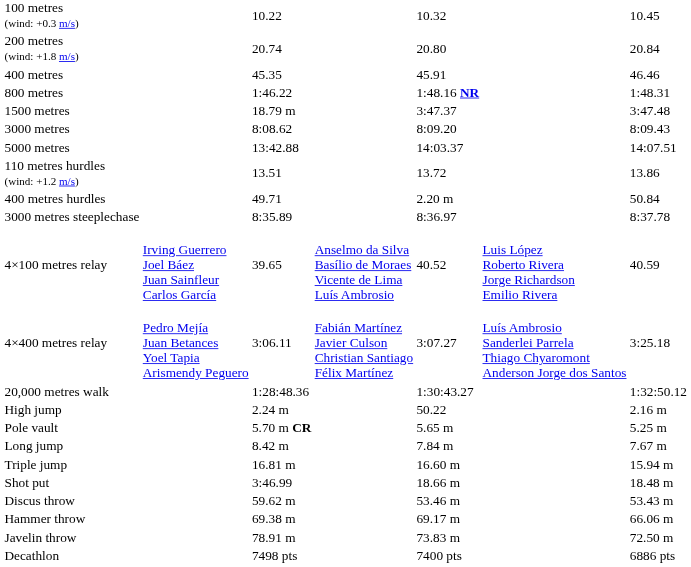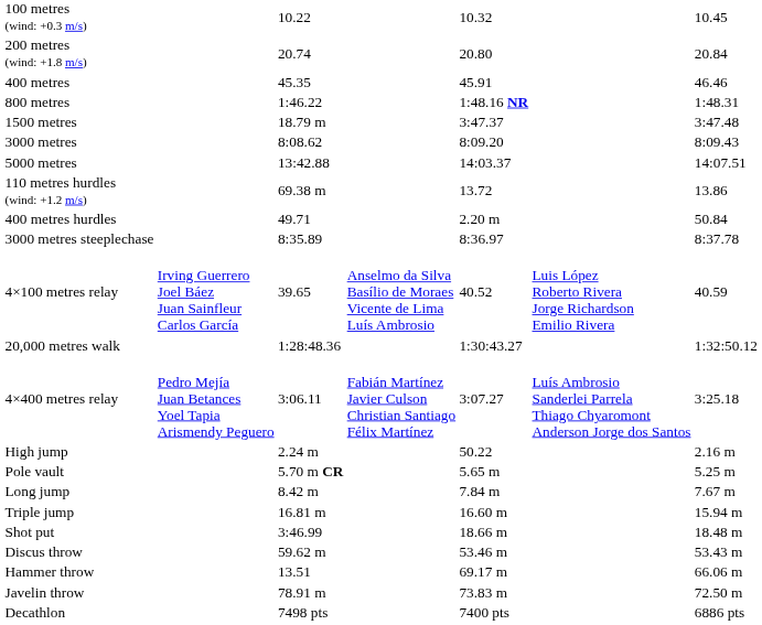110 metres hurdles (wind: +1.2 m/s) | column 3: 13.51 -> 69.38 m
rows swapped: 4×400 metres relay <-> 20,000 metres walk
Hammer throw | column 3: 69.38 m -> 13.51
